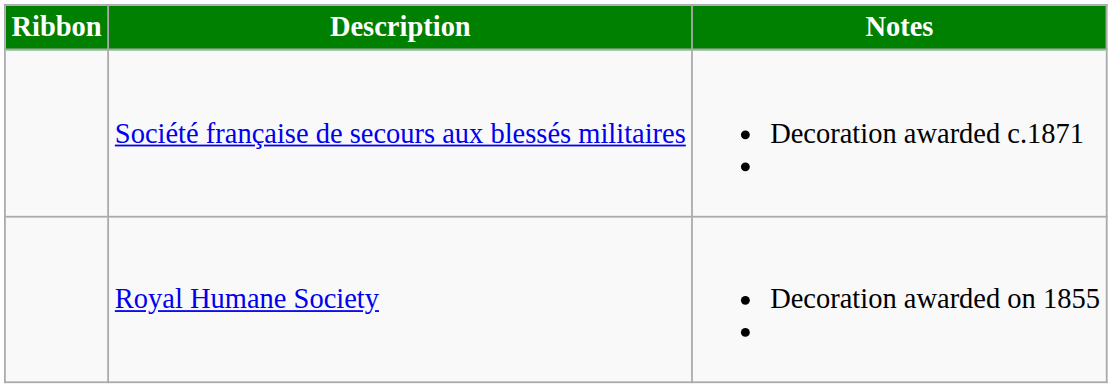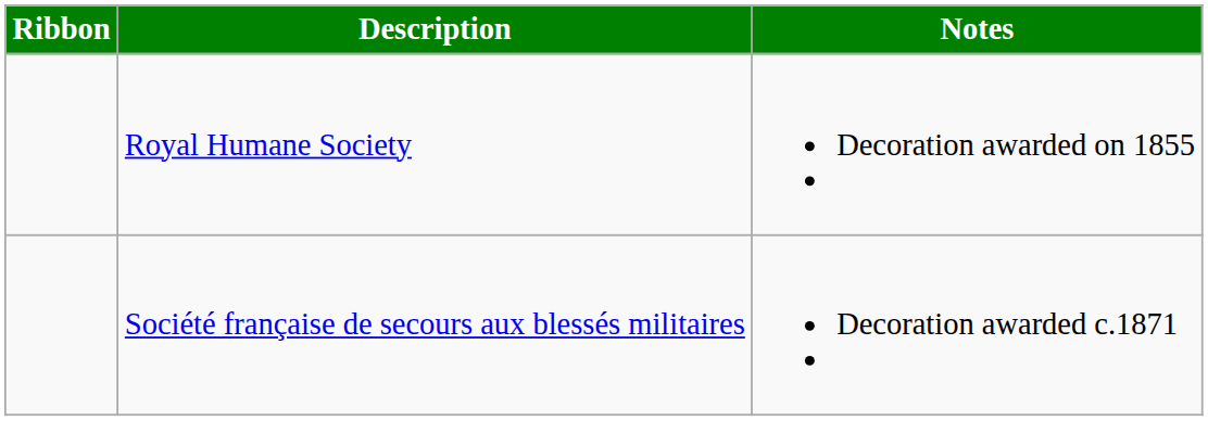rows swapped: Royal Humane Society <-> Société française de secours aux blessés militaires
